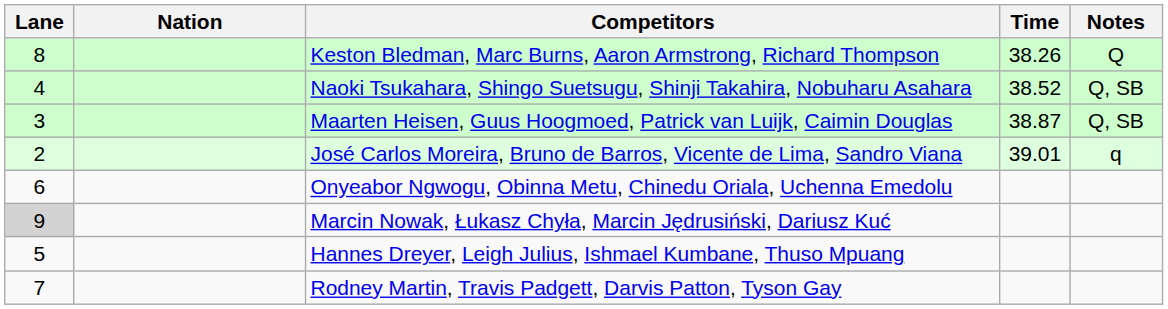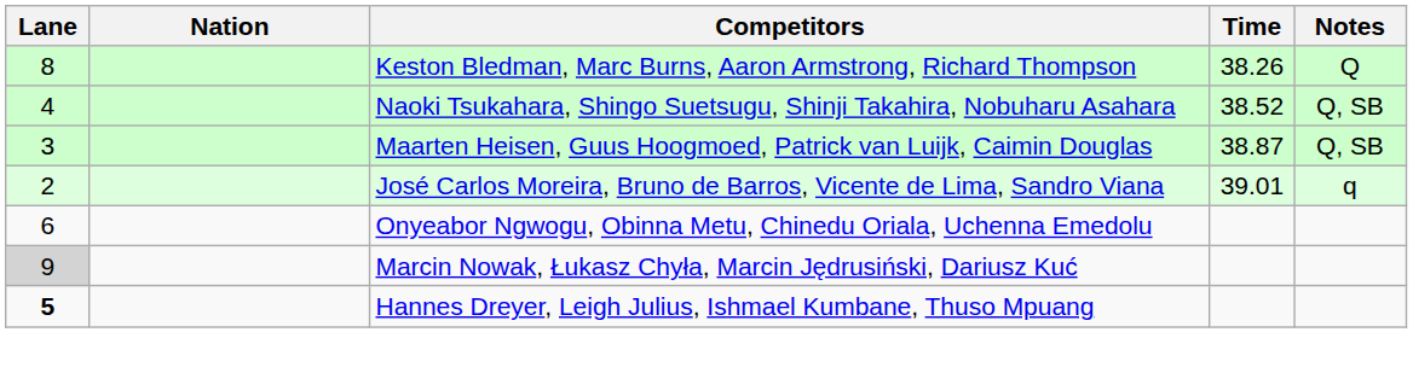Hannes Dreyer, Leigh Julius, Ishmael Kumbane, Thuso Mpuang | Lane: normal -> bold
- row: 7 | Rodney Martin, Travis Padgett, Darvis Patton, Tyson Gay
